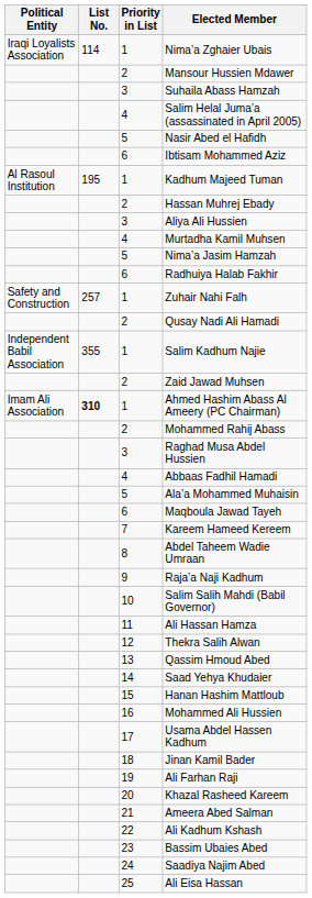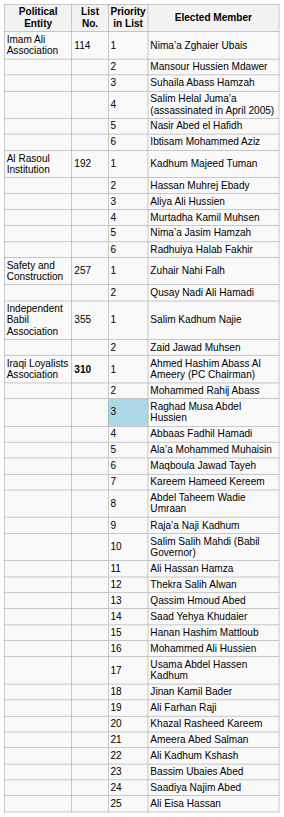Nima’a Zghaier Ubais | Political Entity: Iraqi Loyalists Association -> Imam Ali Association
Kadhum Majeed Tuman | List No.: 195 -> 192
Ahmed Hashim Abass Al Ameery (PC Chairman) | Political Entity: Imam Ali Association -> Iraqi Loyalists Association
Raghad Musa Abdel Hussien | Priority in List: no background -> lightblue background
